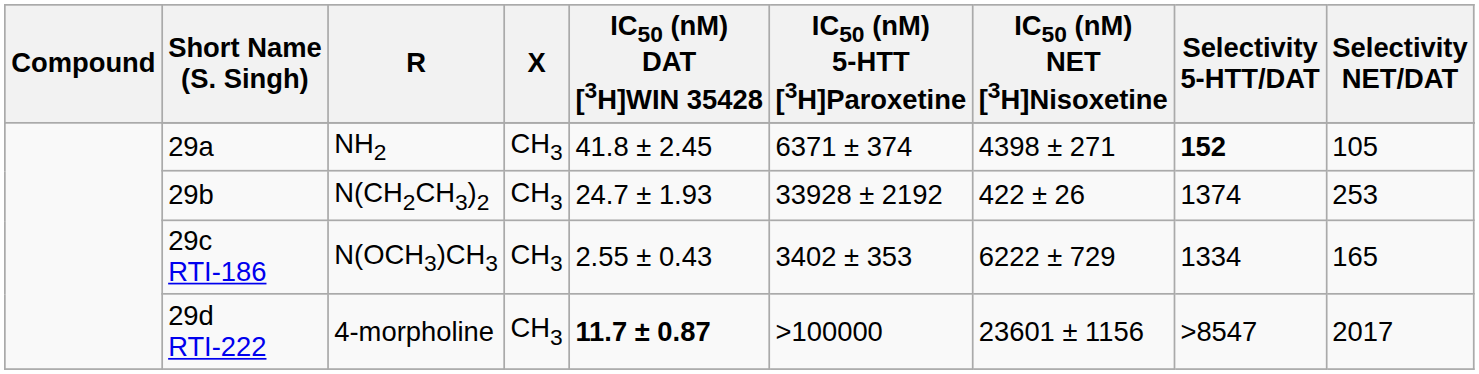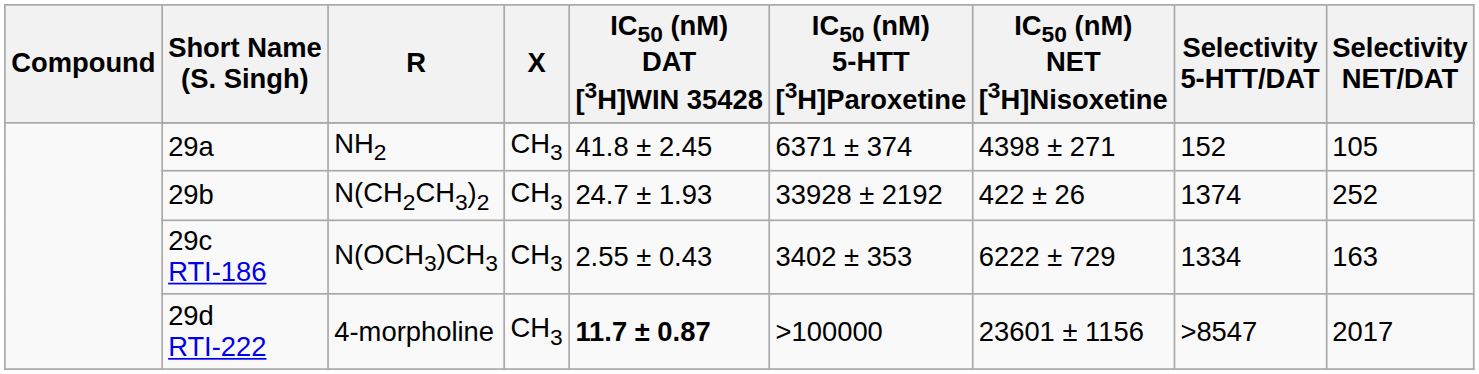NH2 | Selectivity 5-HTT/DAT: bold -> normal
N(CH2CH3)2 | Selectivity NET/DAT: 253 -> 252
N(OCH3)CH3 | Selectivity NET/DAT: 165 -> 163
